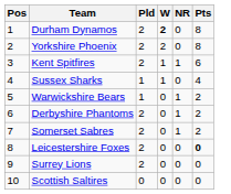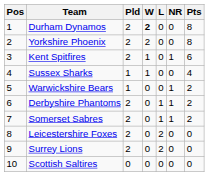+ column: L | 0 | 0 | 0 | 0 | 0 | 1 | 1 | 2 | 2 | 0
Leicestershire Foxes | Pts: bold -> normal
